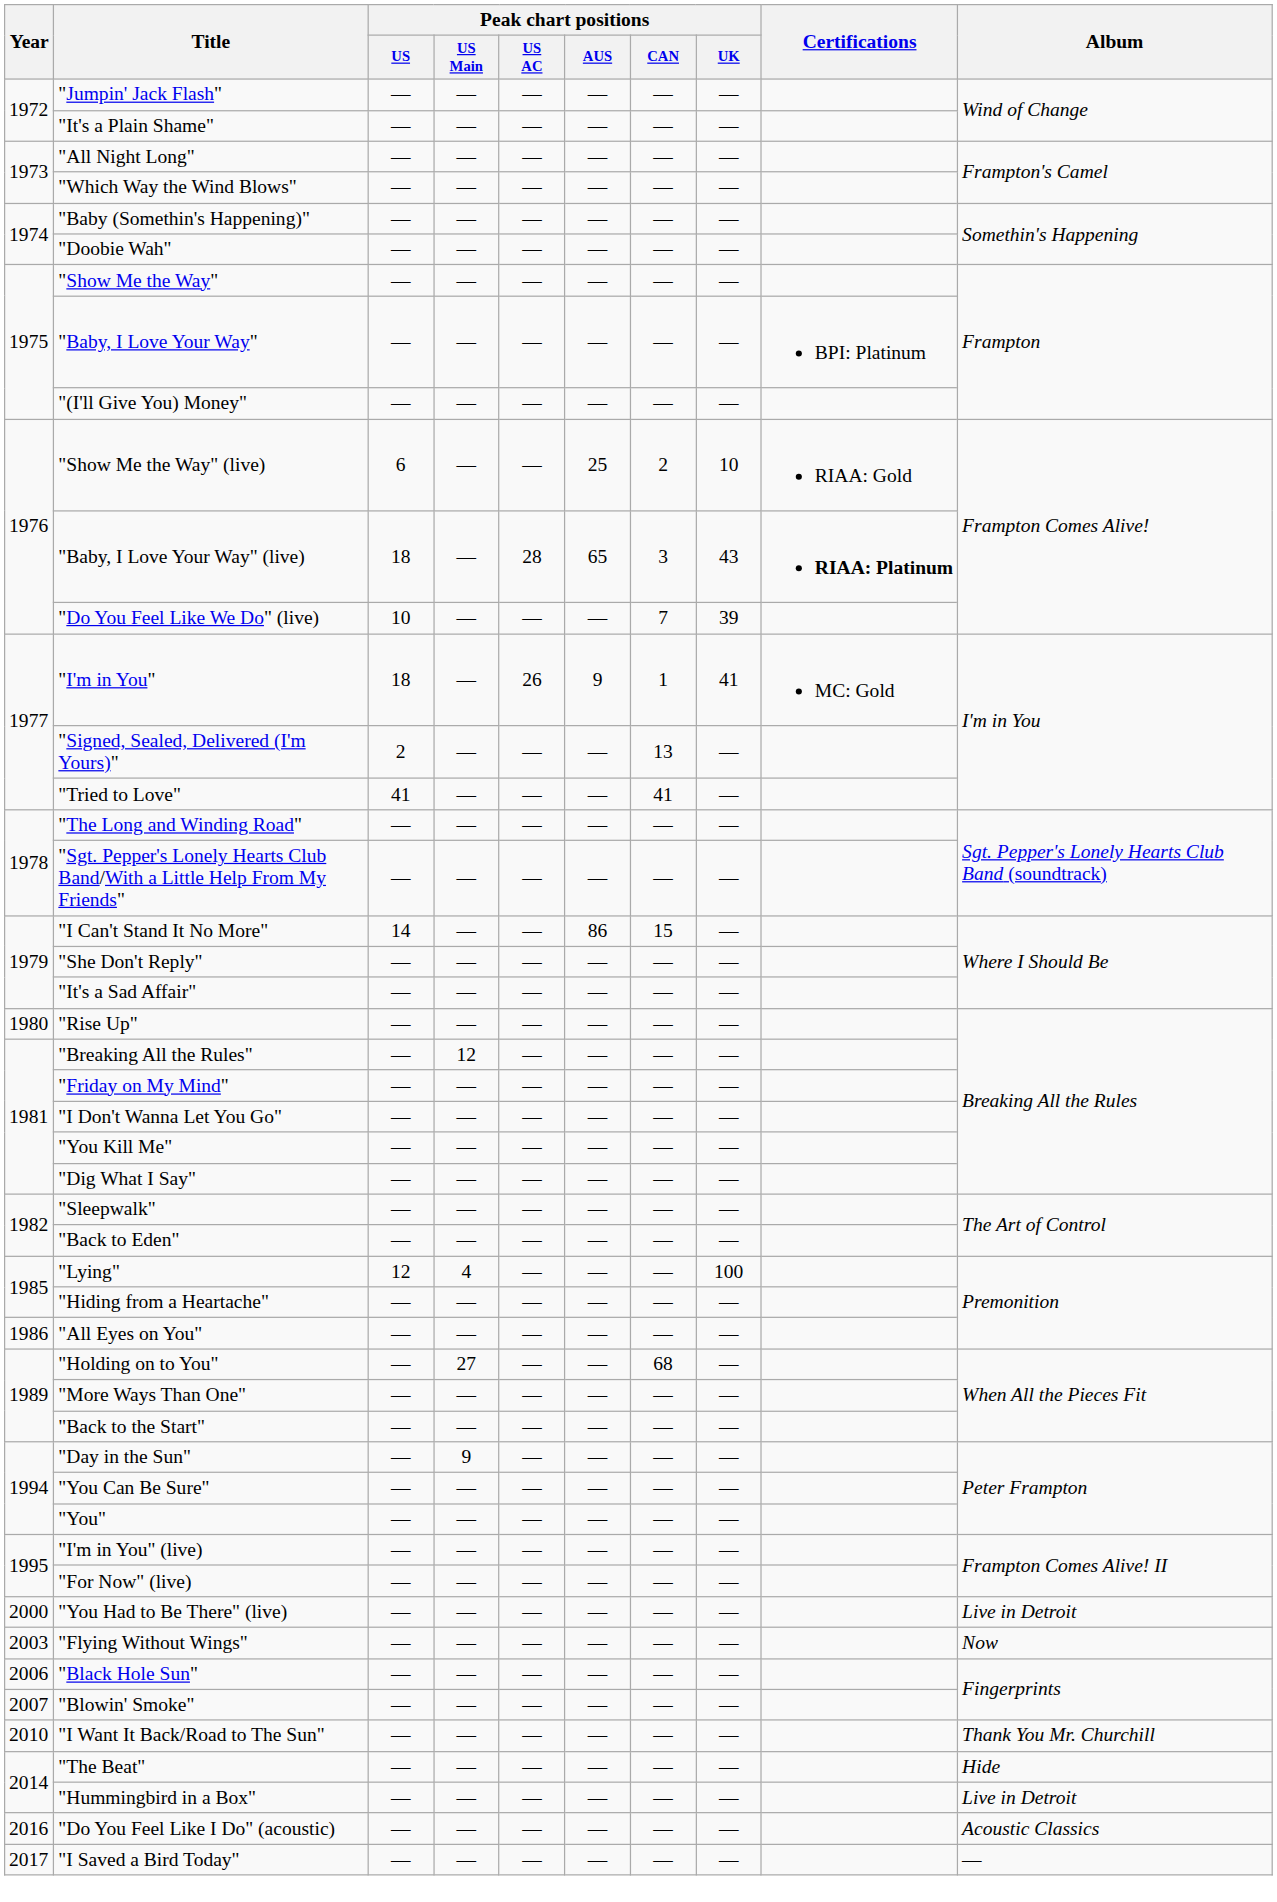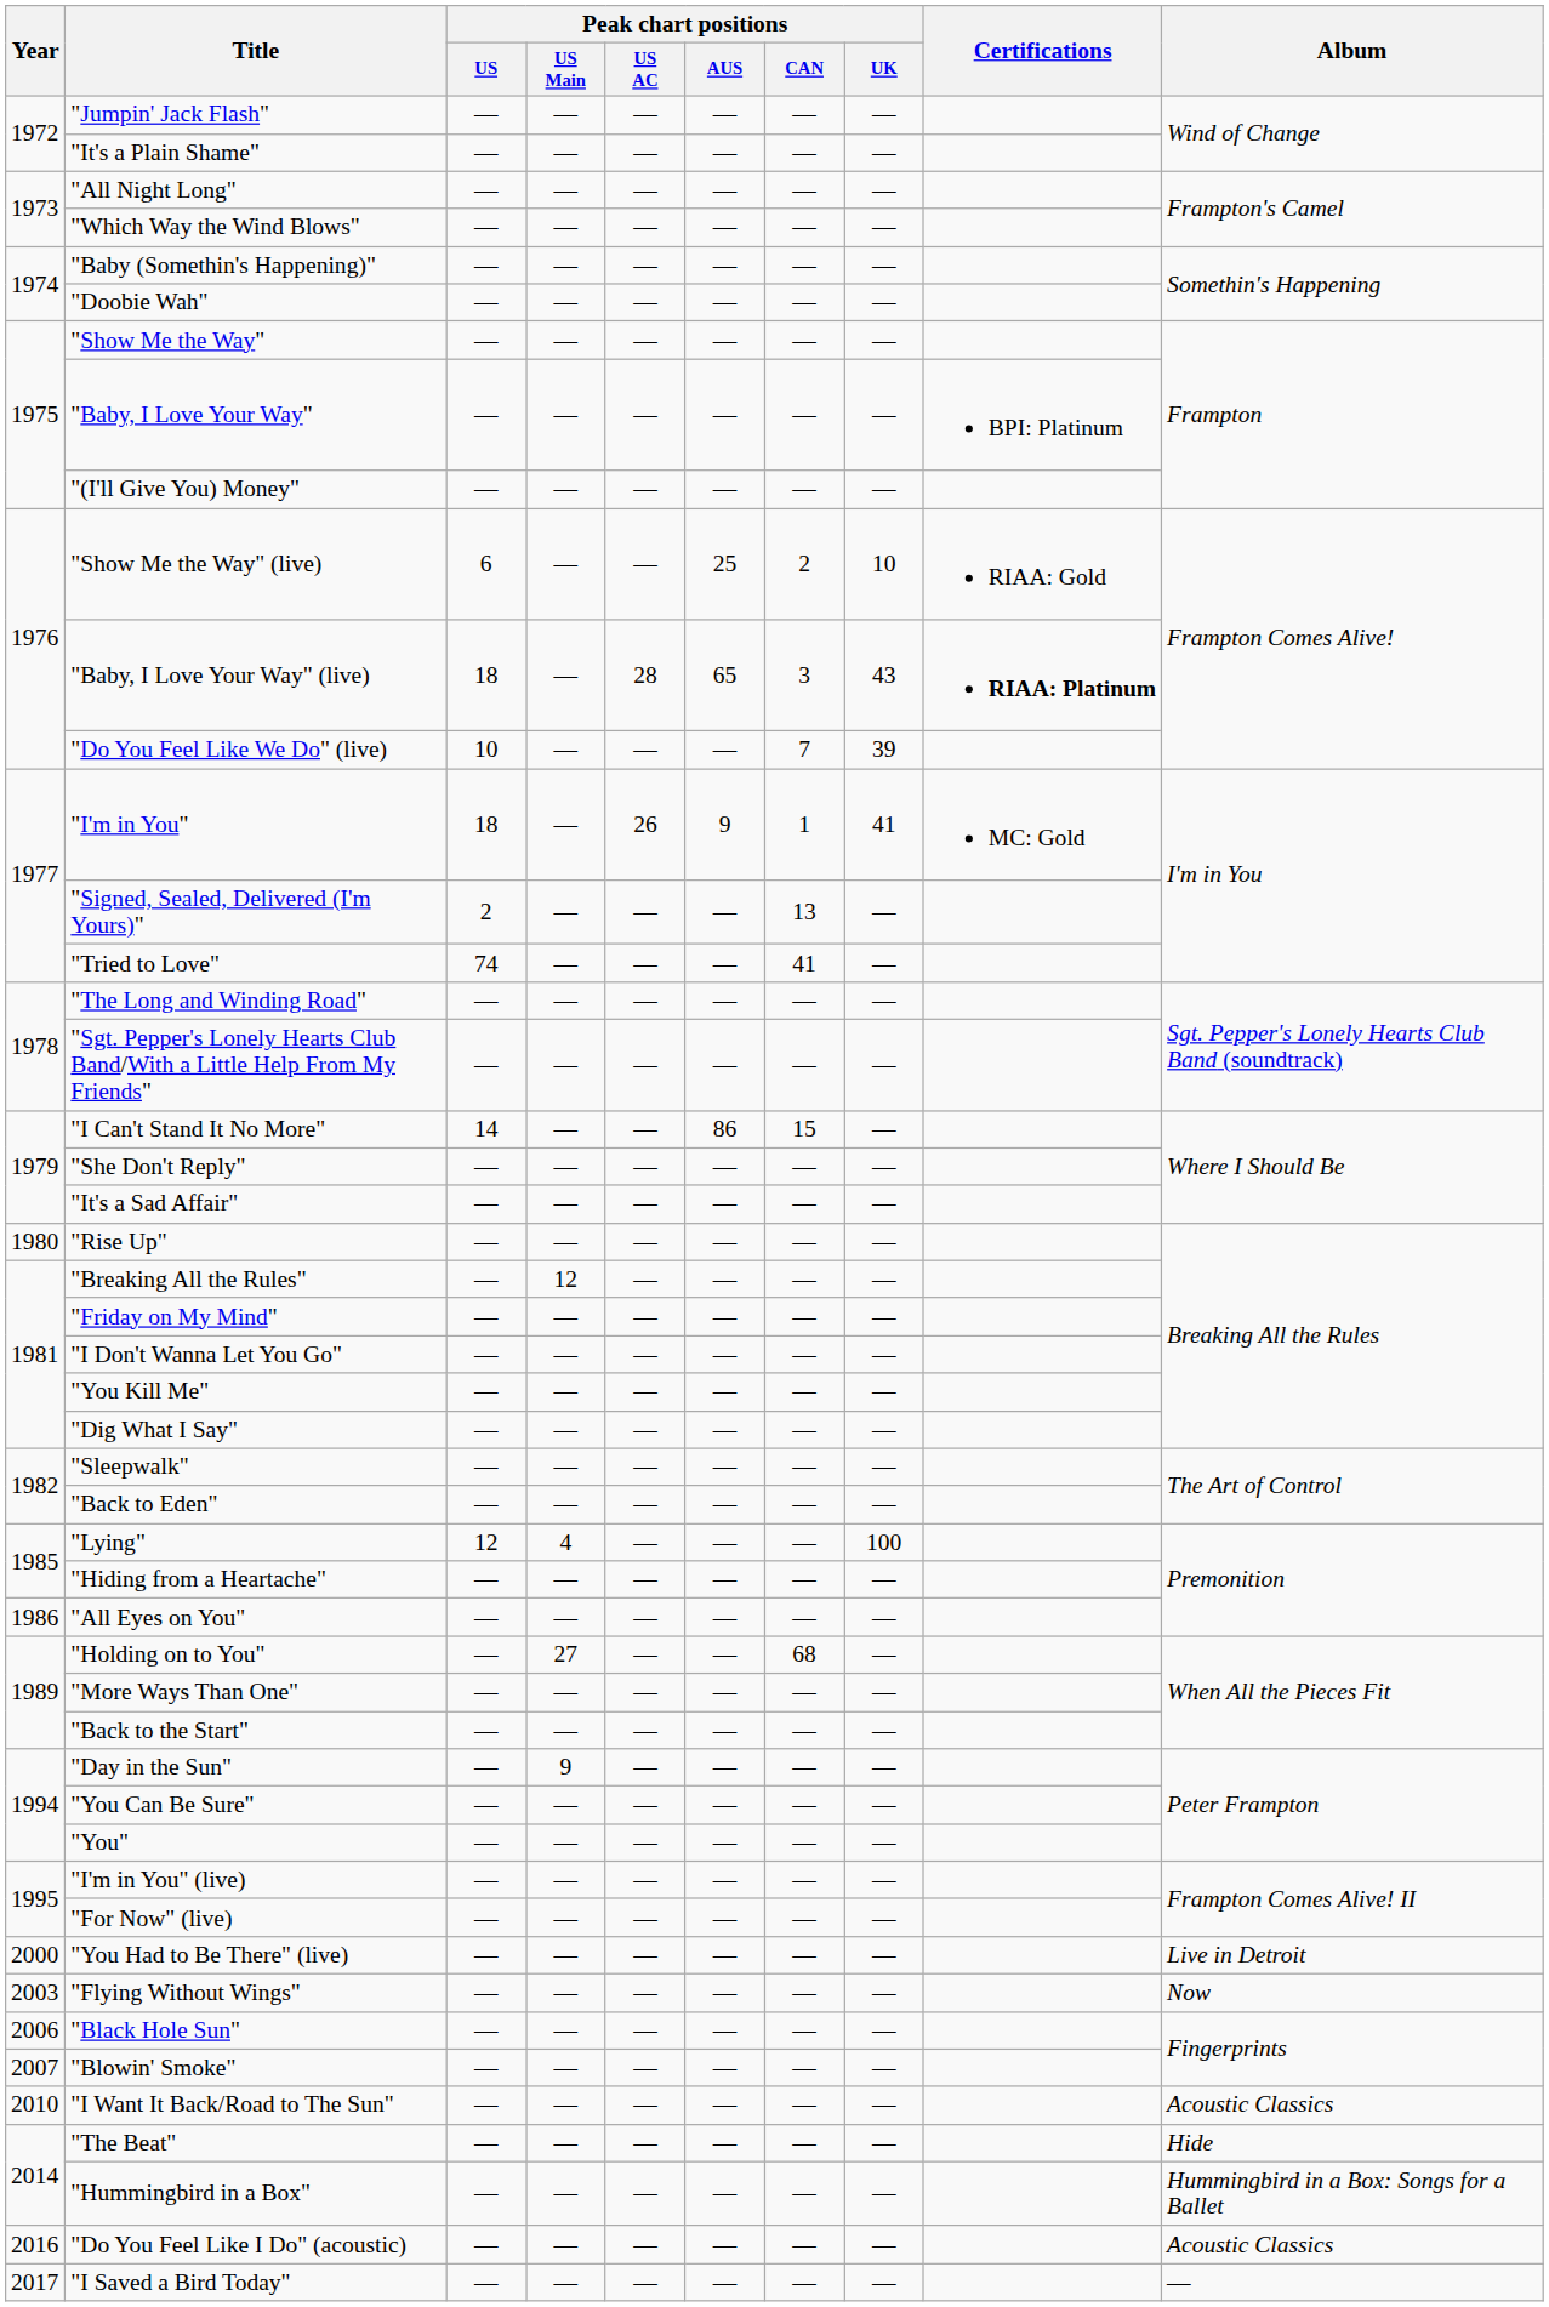"Tried to Love" | Peak chart positions / US: 41 -> 74
"I Want It Back/Road to The Sun" | Album: Thank You Mr. Churchill -> Acoustic Classics
"Hummingbird in a Box" | Album: Live in Detroit -> Hummingbird in a Box: Songs for a Ballet
